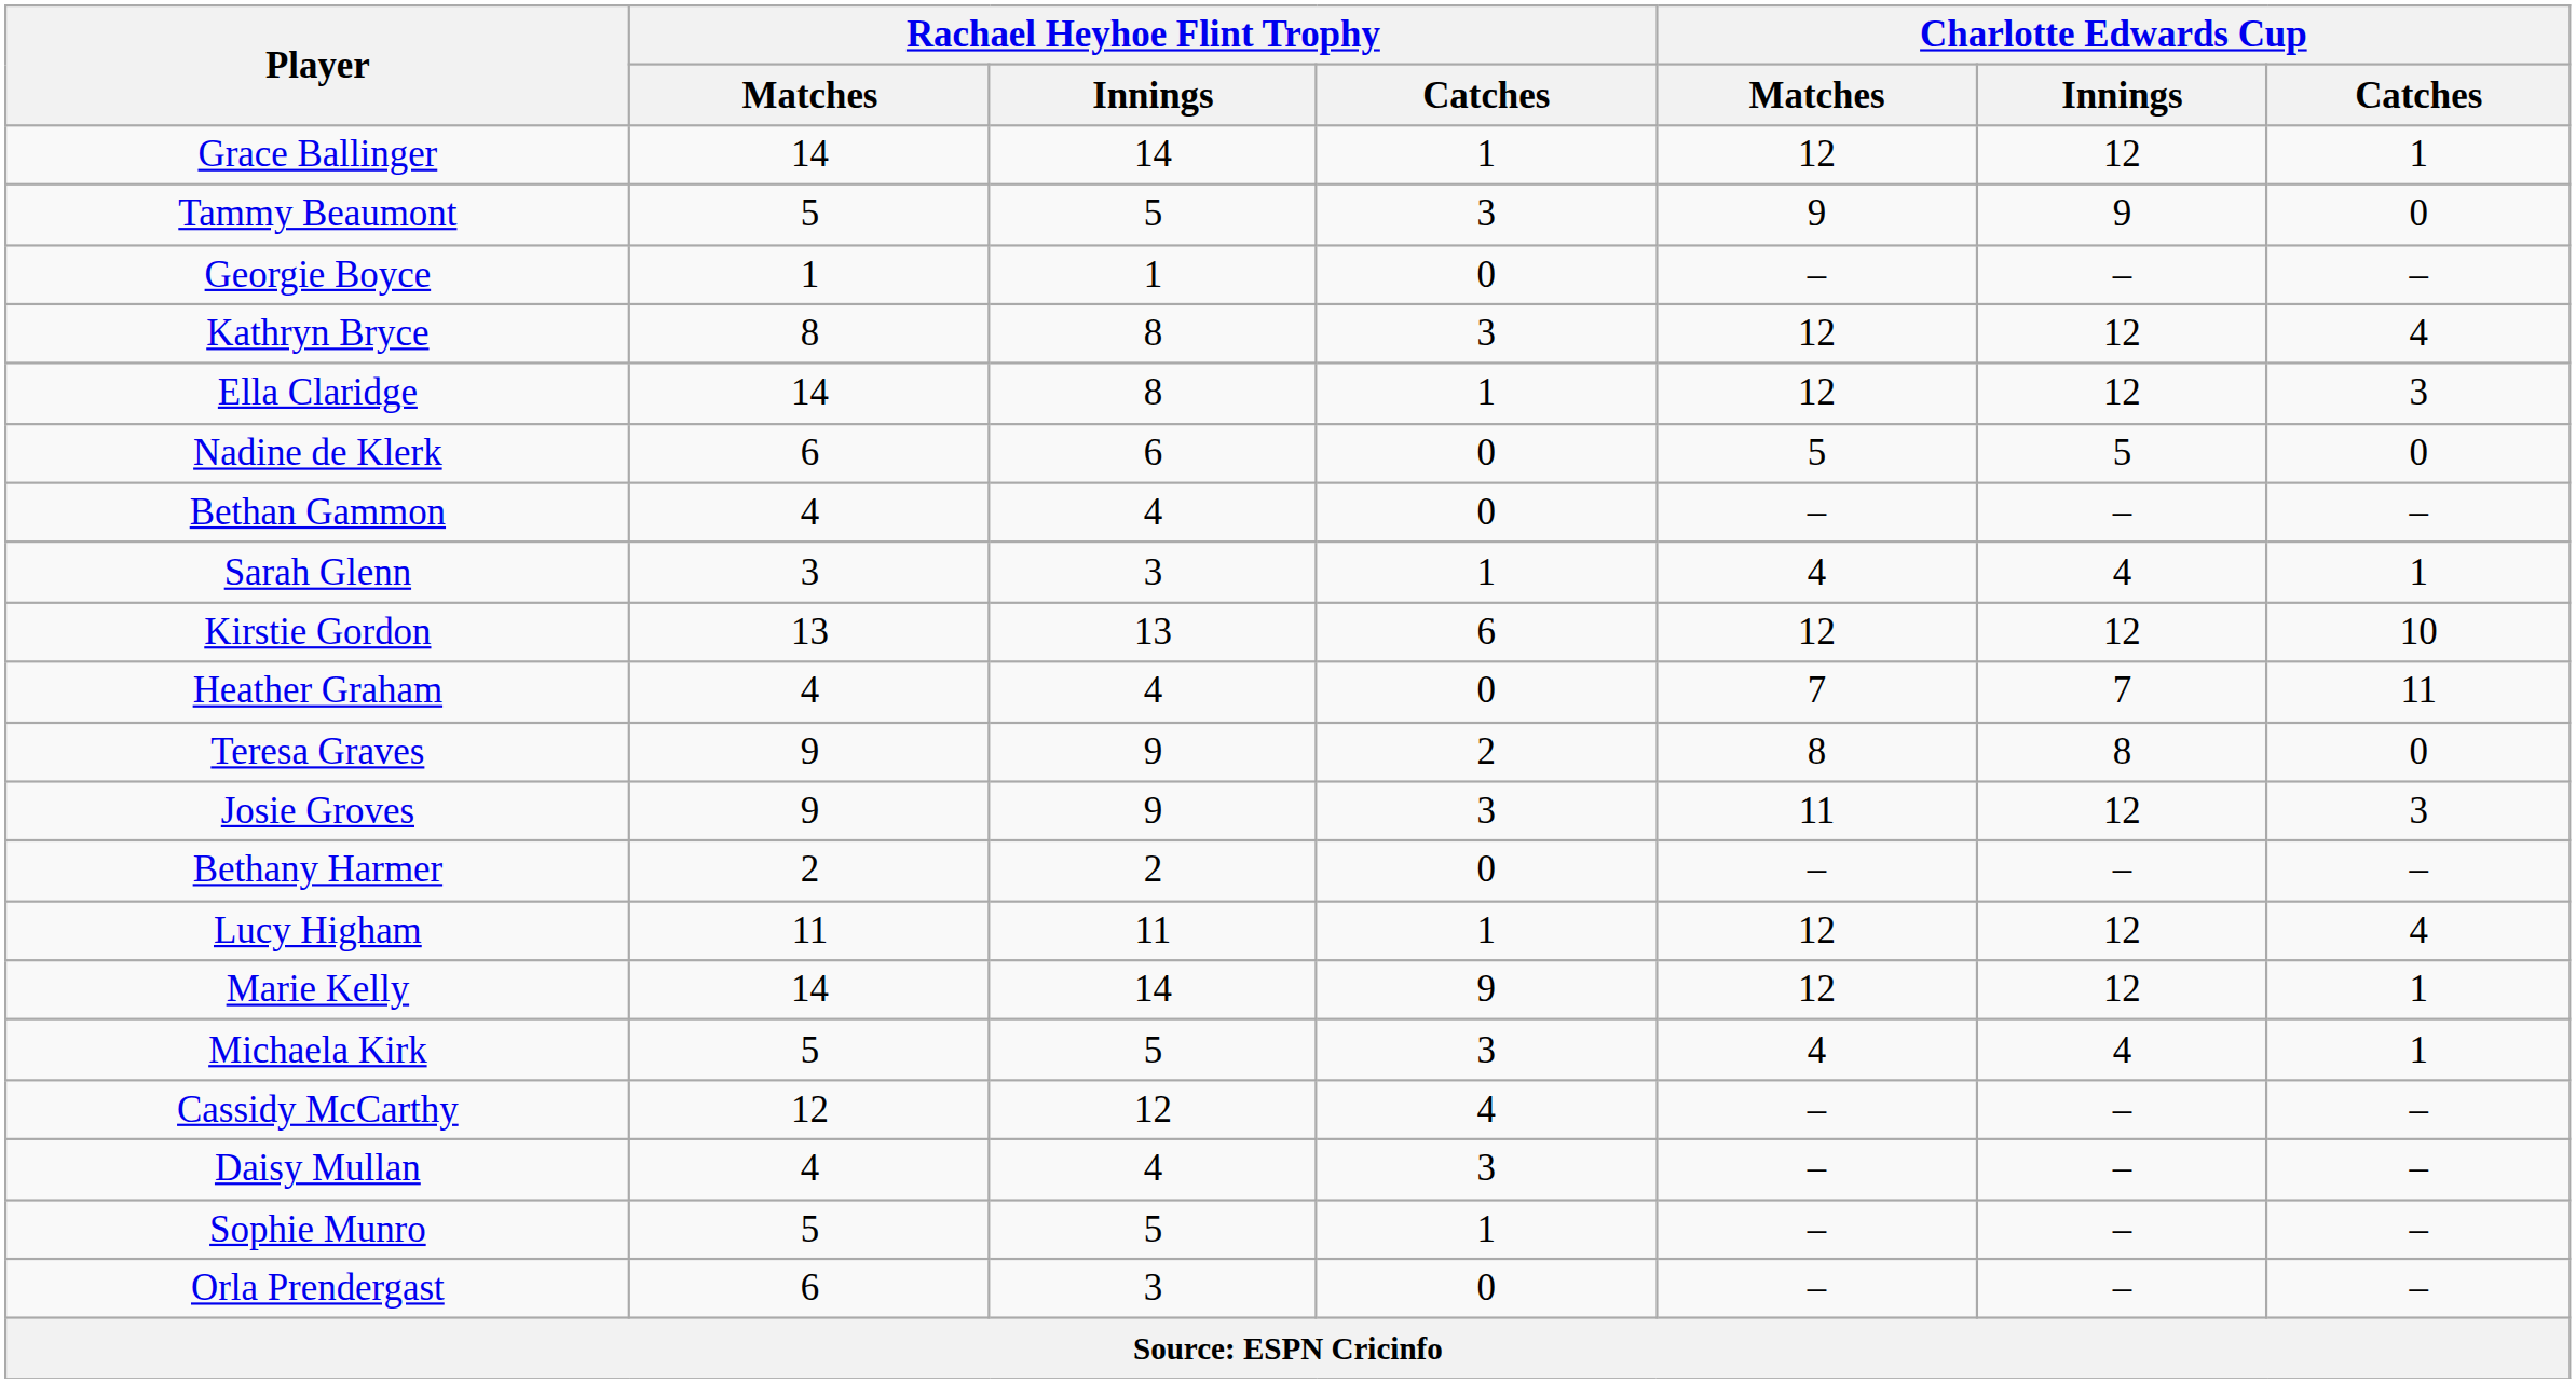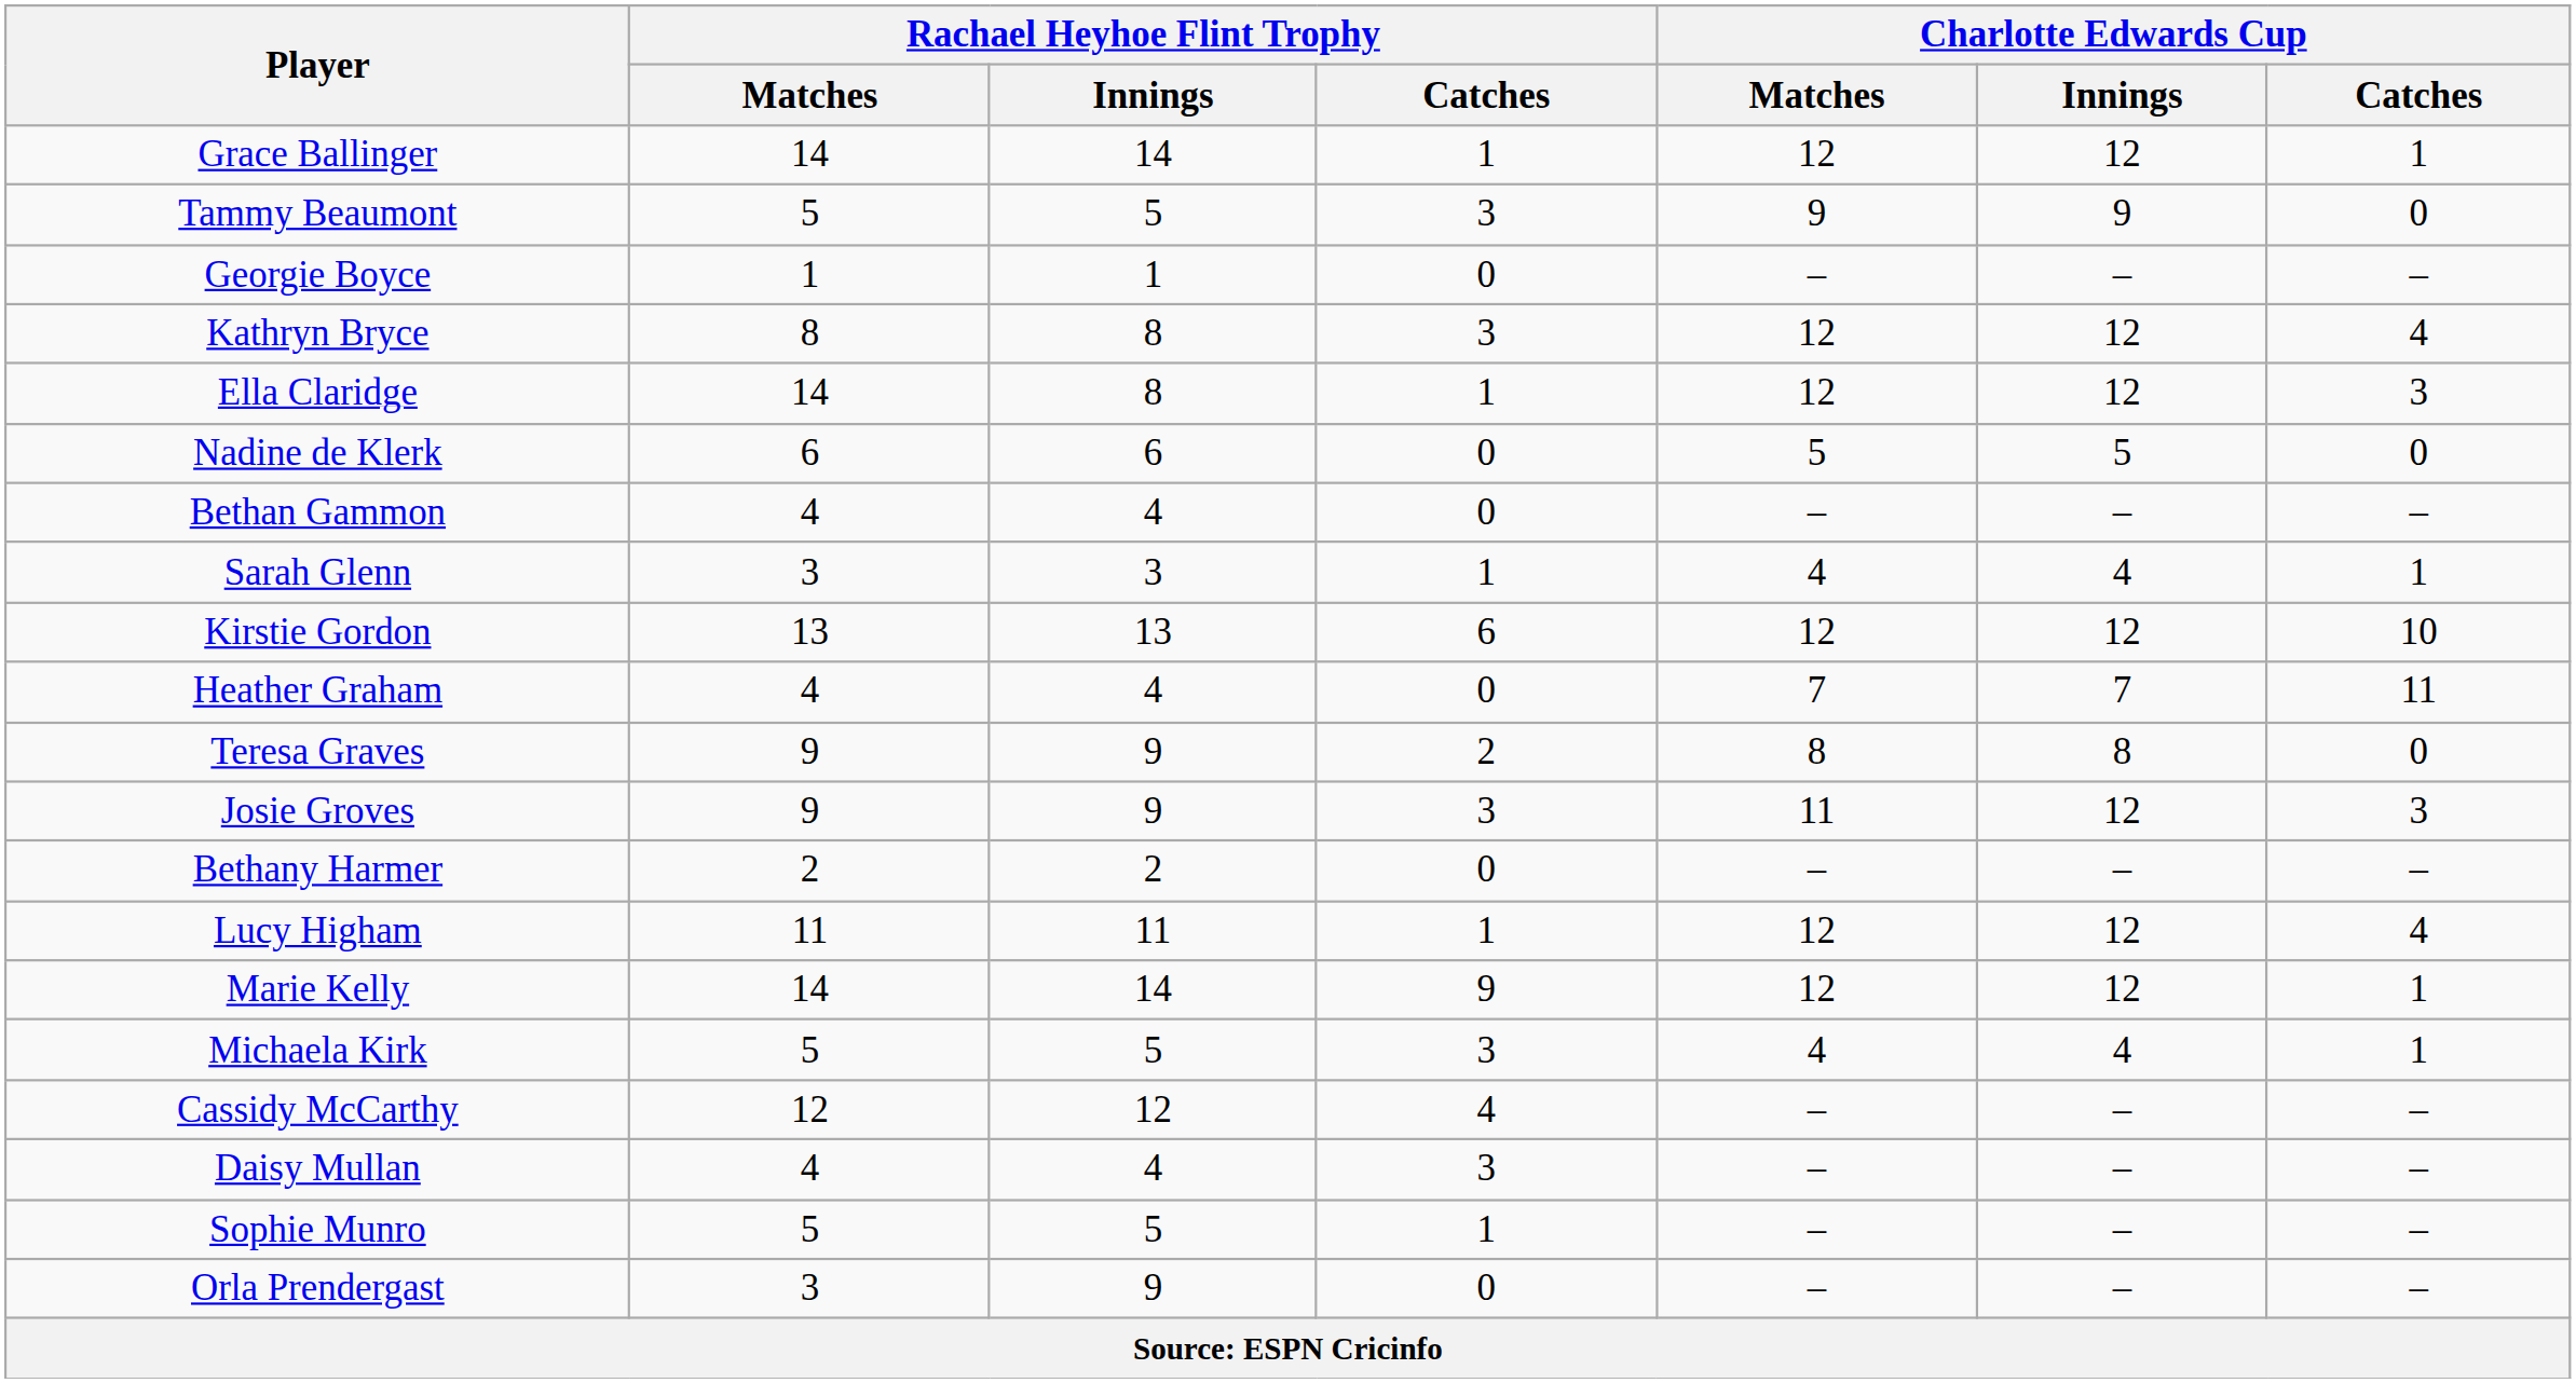Orla Prendergast | Rachael Heyhoe Flint Trophy / Matches: 6 -> 3
Orla Prendergast | Rachael Heyhoe Flint Trophy / Innings: 3 -> 9
